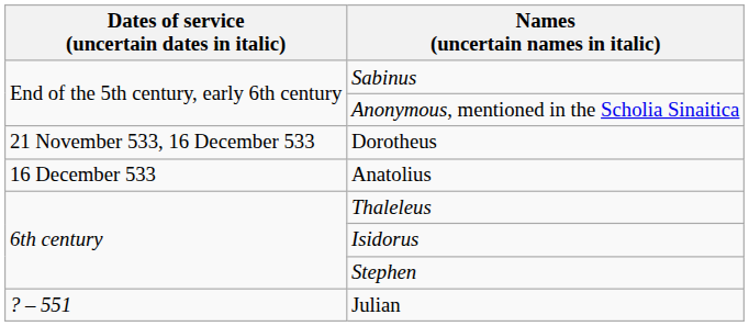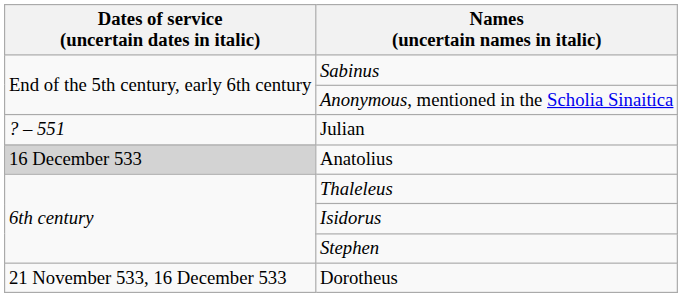rows swapped: Dorotheus <-> Julian
Anatolius | Dates of service (uncertain dates in italic): no background -> lightgrey background
